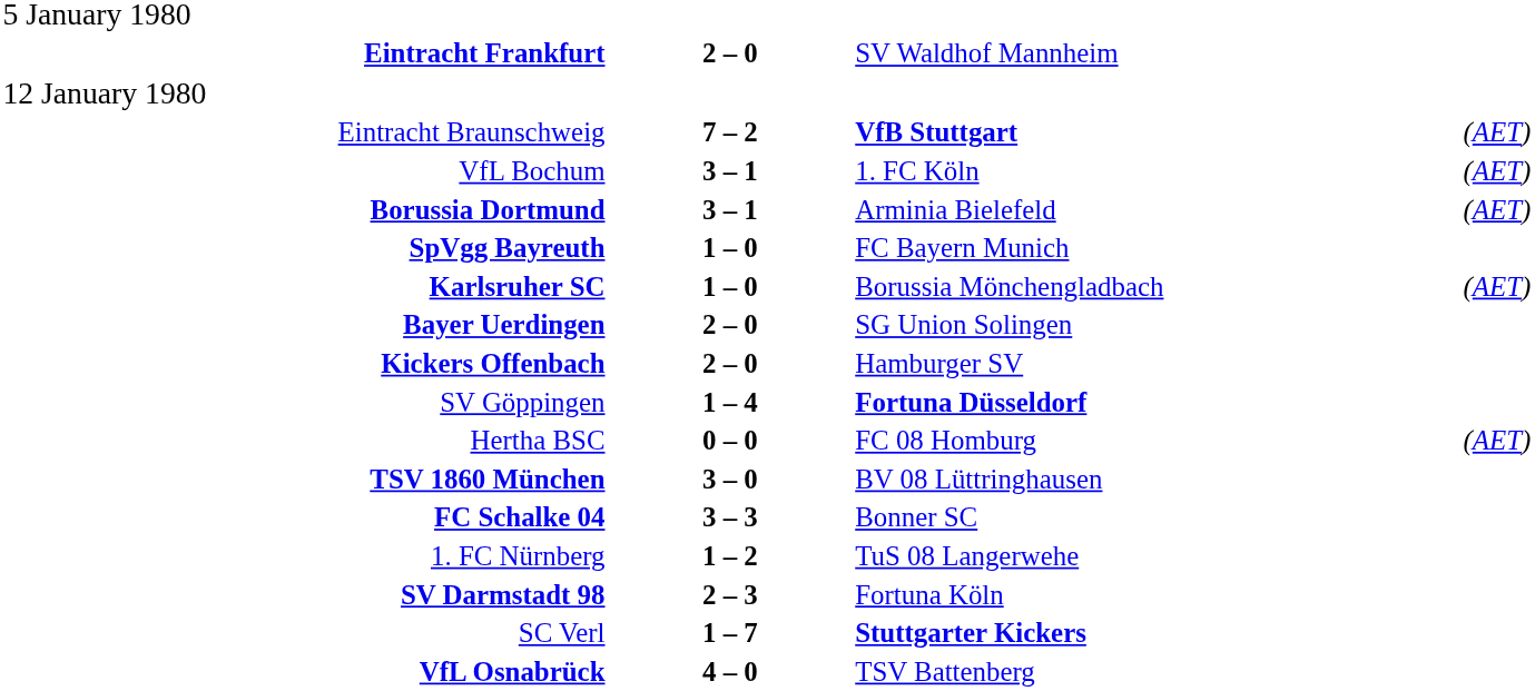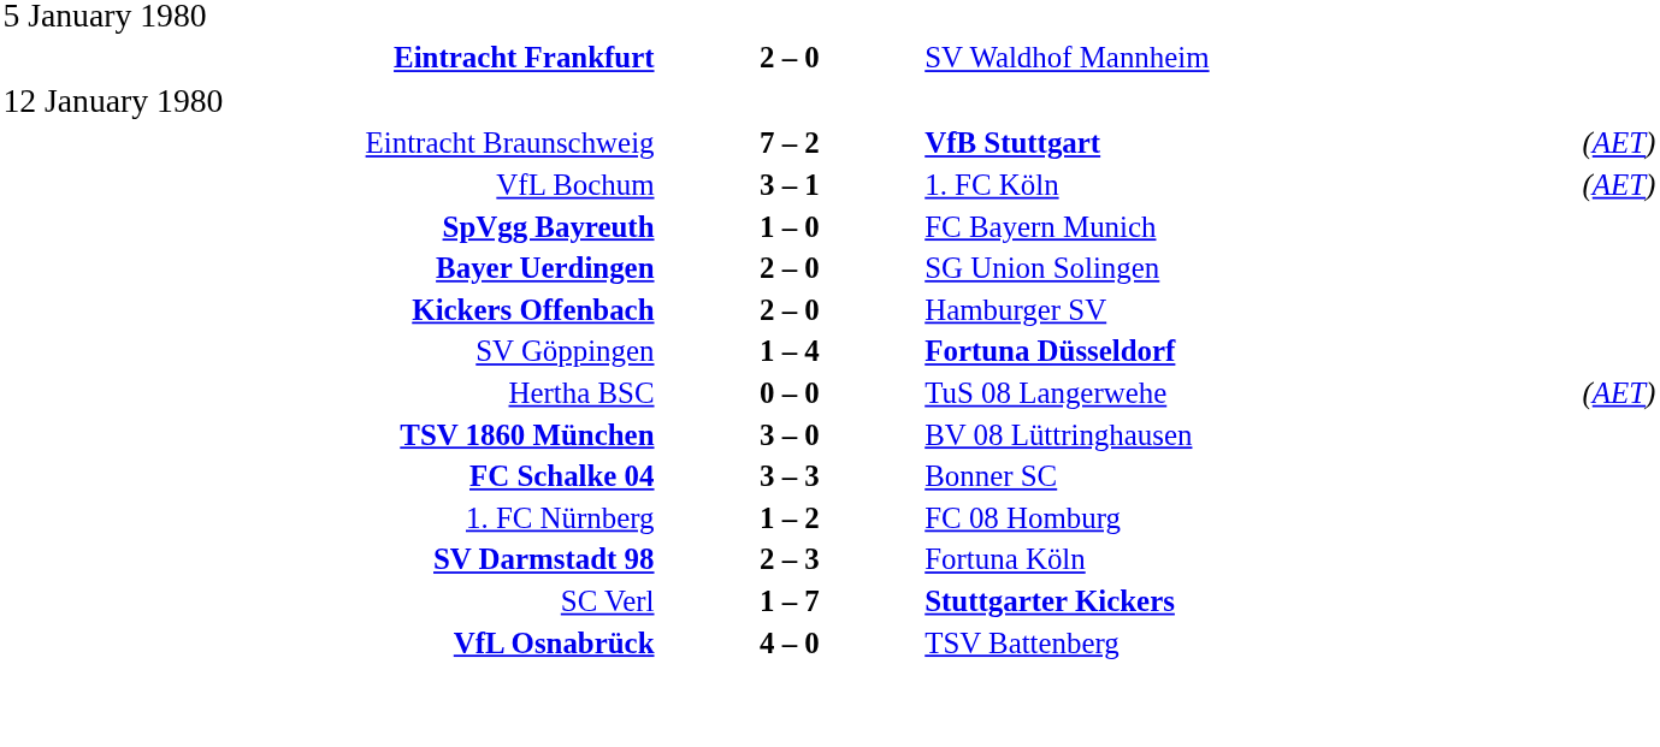- row: Borussia Dortmund | 3 – 1 | Arminia Bielefeld | (AET)
- row: Karlsruher SC | 1 – 0 | Borussia Mönchengladbach | (AET)
Hertha BSC | column 3: FC 08 Homburg -> TuS 08 Langerwehe
1. FC Nürnberg | column 3: TuS 08 Langerwehe -> FC 08 Homburg
